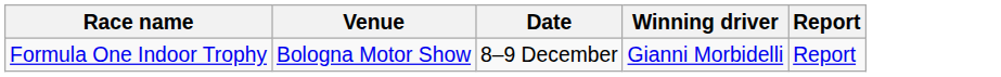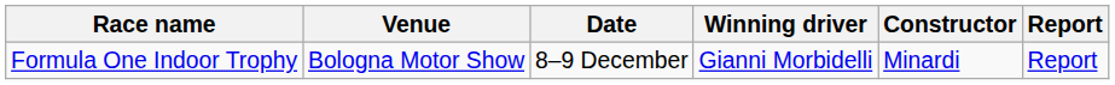+ column: Constructor | Minardi
